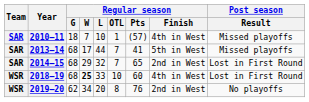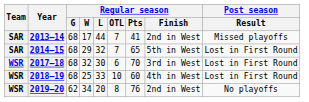- row: SAR | 2010–11 | 18 | 7 | 10 | 1 | (57) | 4th in West | Missed playoffs
2013–14 | Regular season / Finish: 5th in West -> 2nd in West
2014–15 | Regular season / Finish: 2nd in West -> 5th in West
+ row: WSR | 2017–18 | 68 | 32 | 30 | 6 | 70 | 3rd in West | Lost in First Round
2018–19 | Regular season / W: bold -> normal
